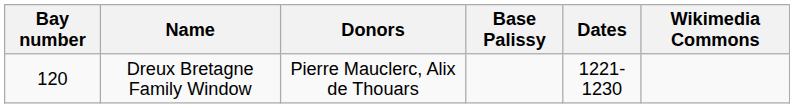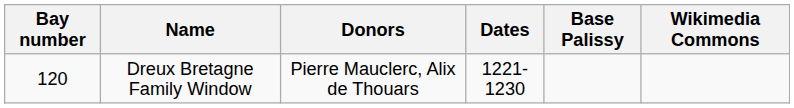columns swapped: Dates <-> Base Palissy
